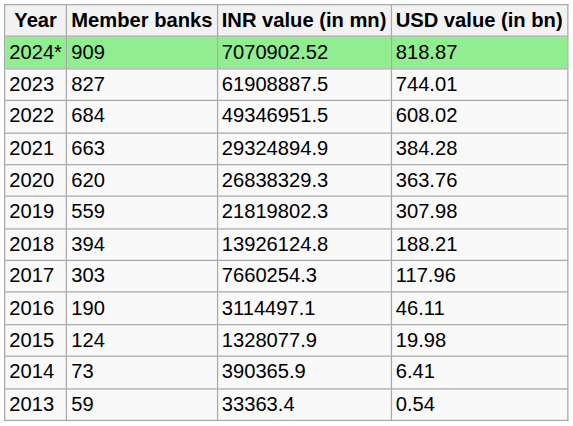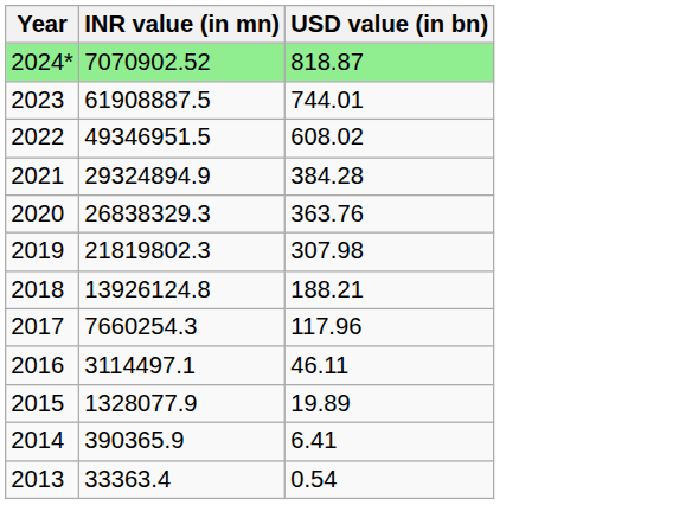- column: Member banks | 909 | 827 | 684 | 663 | 620 | 559 | 394 | 303 | 190 | 124 | 73 | 59
2015 | USD value (in bn): 19.98 -> 19.89
